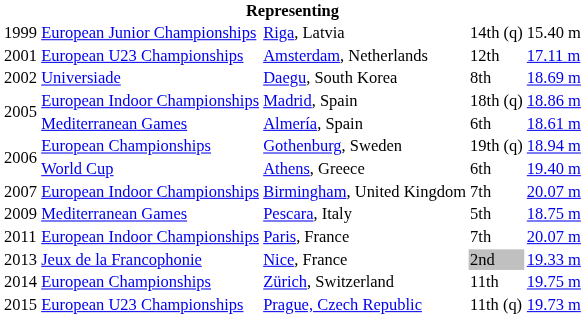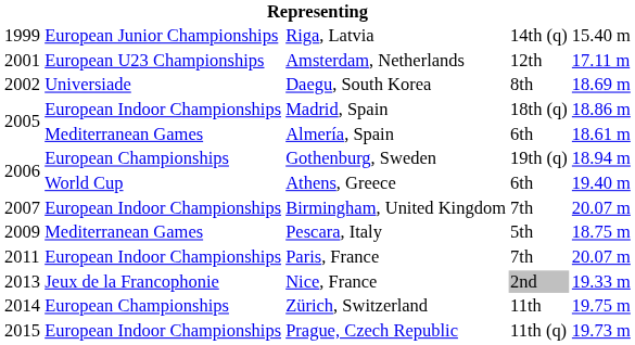Prague, Czech Republic | column 2: European U23 Championships -> European Indoor Championships
